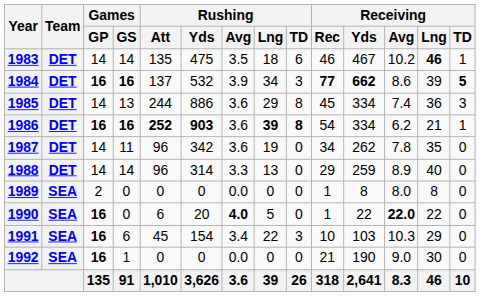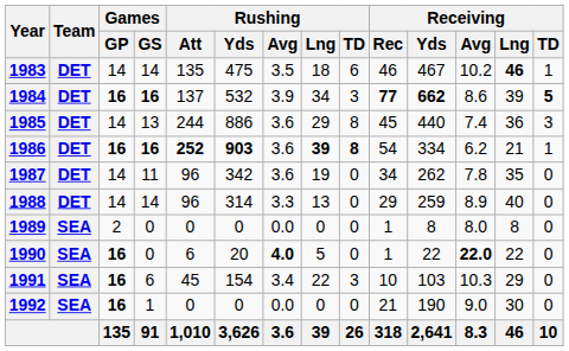1985 | Receiving / Yds: 334 -> 440
